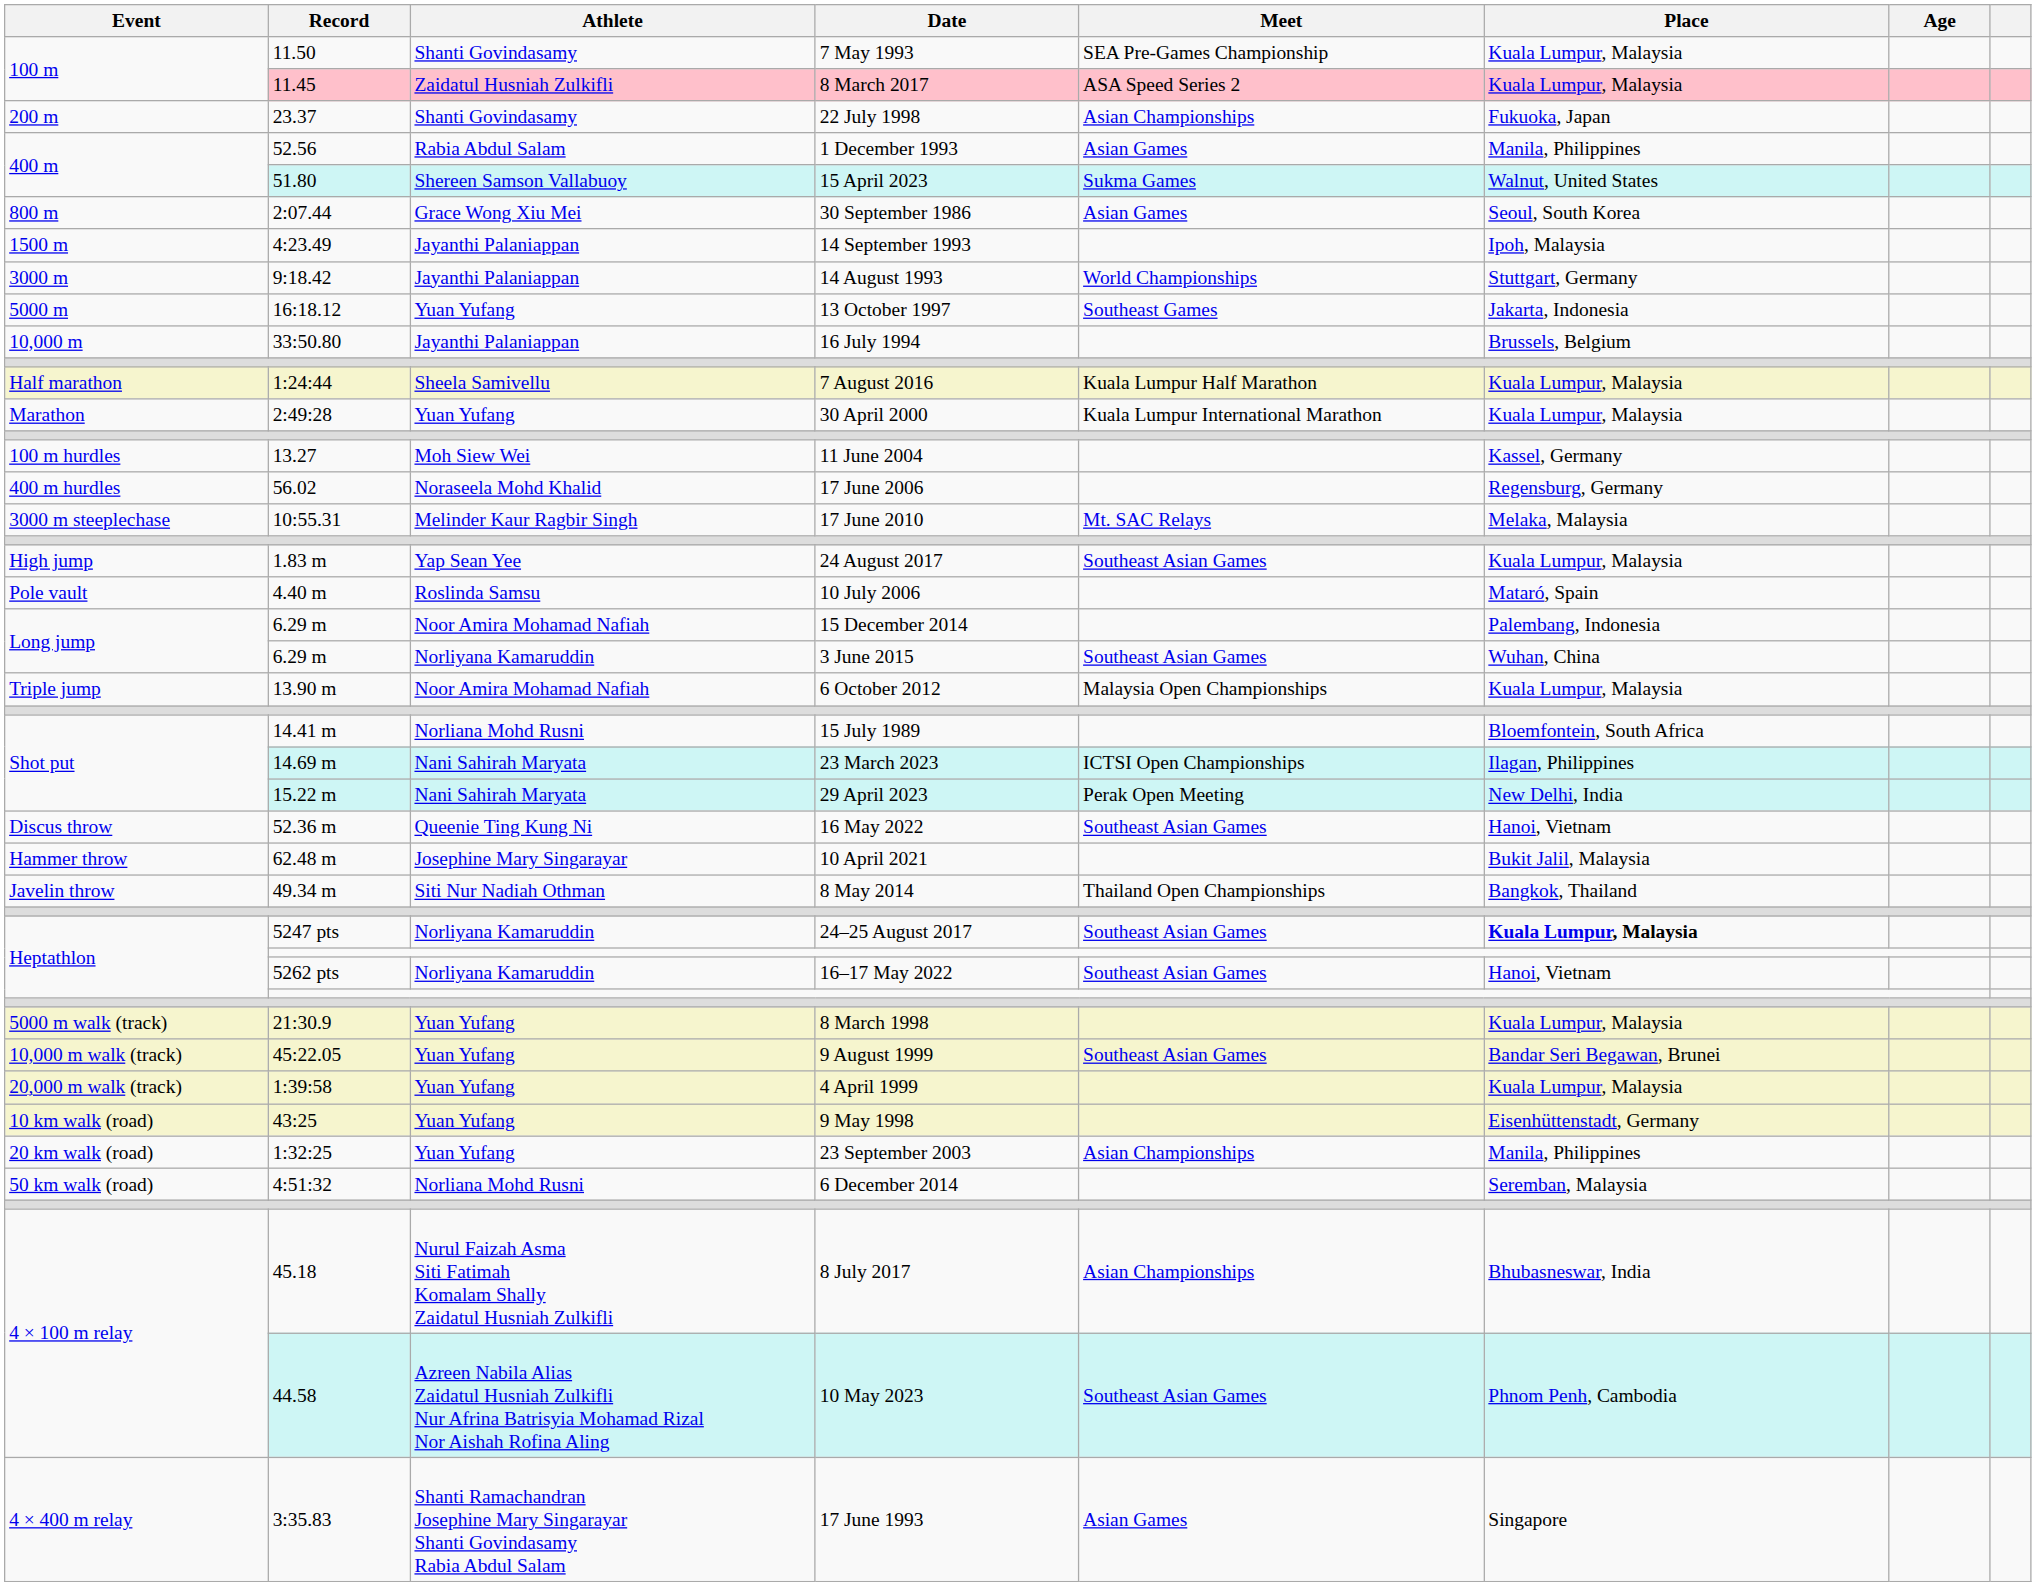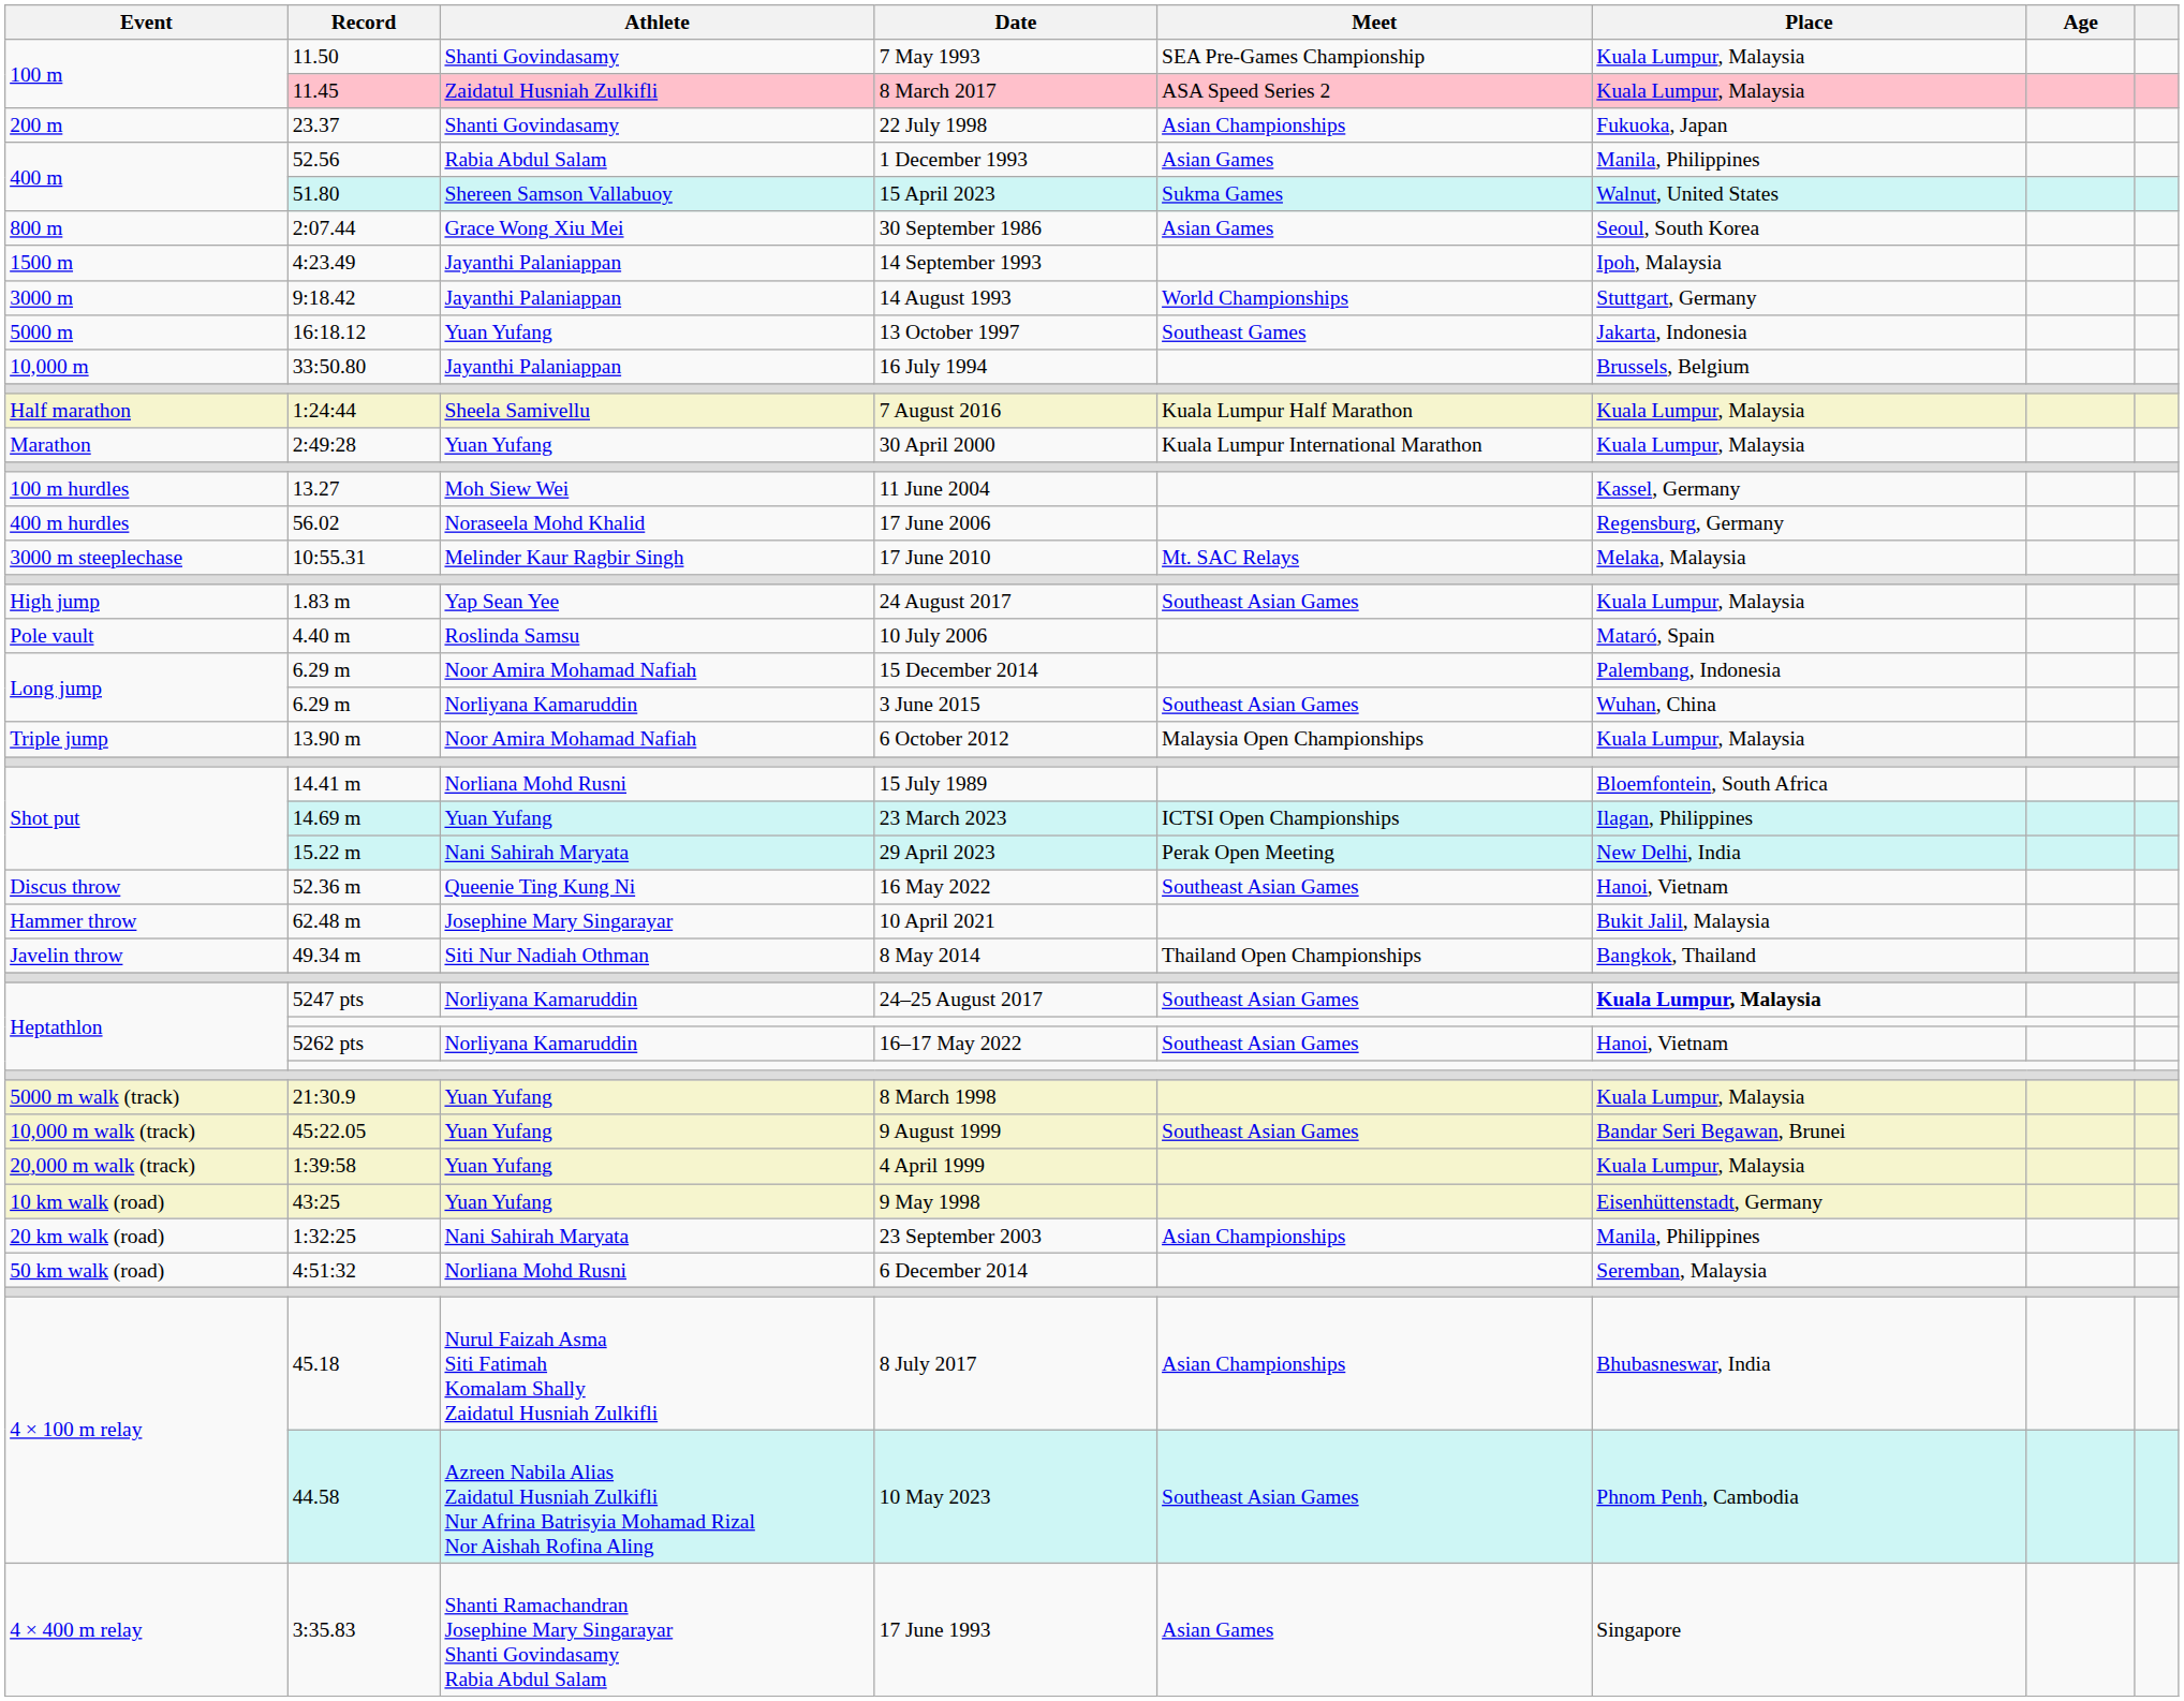23 March 2023 | Athlete: Nani Sahirah Maryata -> Yuan Yufang
23 September 2003 | Athlete: Yuan Yufang -> Nani Sahirah Maryata
